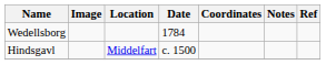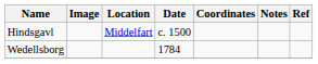rows swapped: Hindsgavl <-> Wedellsborg
